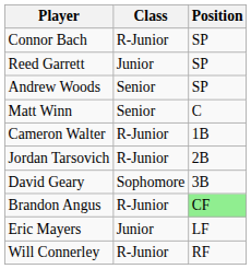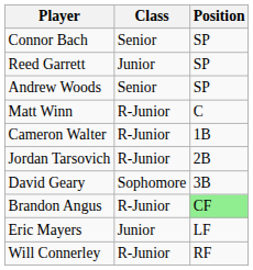Connor Bach | Class: R-Junior -> Senior
Matt Winn | Class: Senior -> R-Junior
